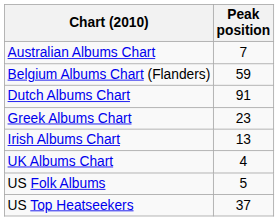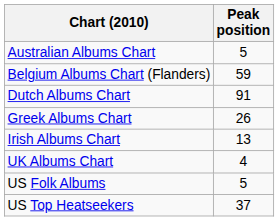Australian Albums Chart | Peak position: 7 -> 5
Greek Albums Chart | Peak position: 23 -> 26
